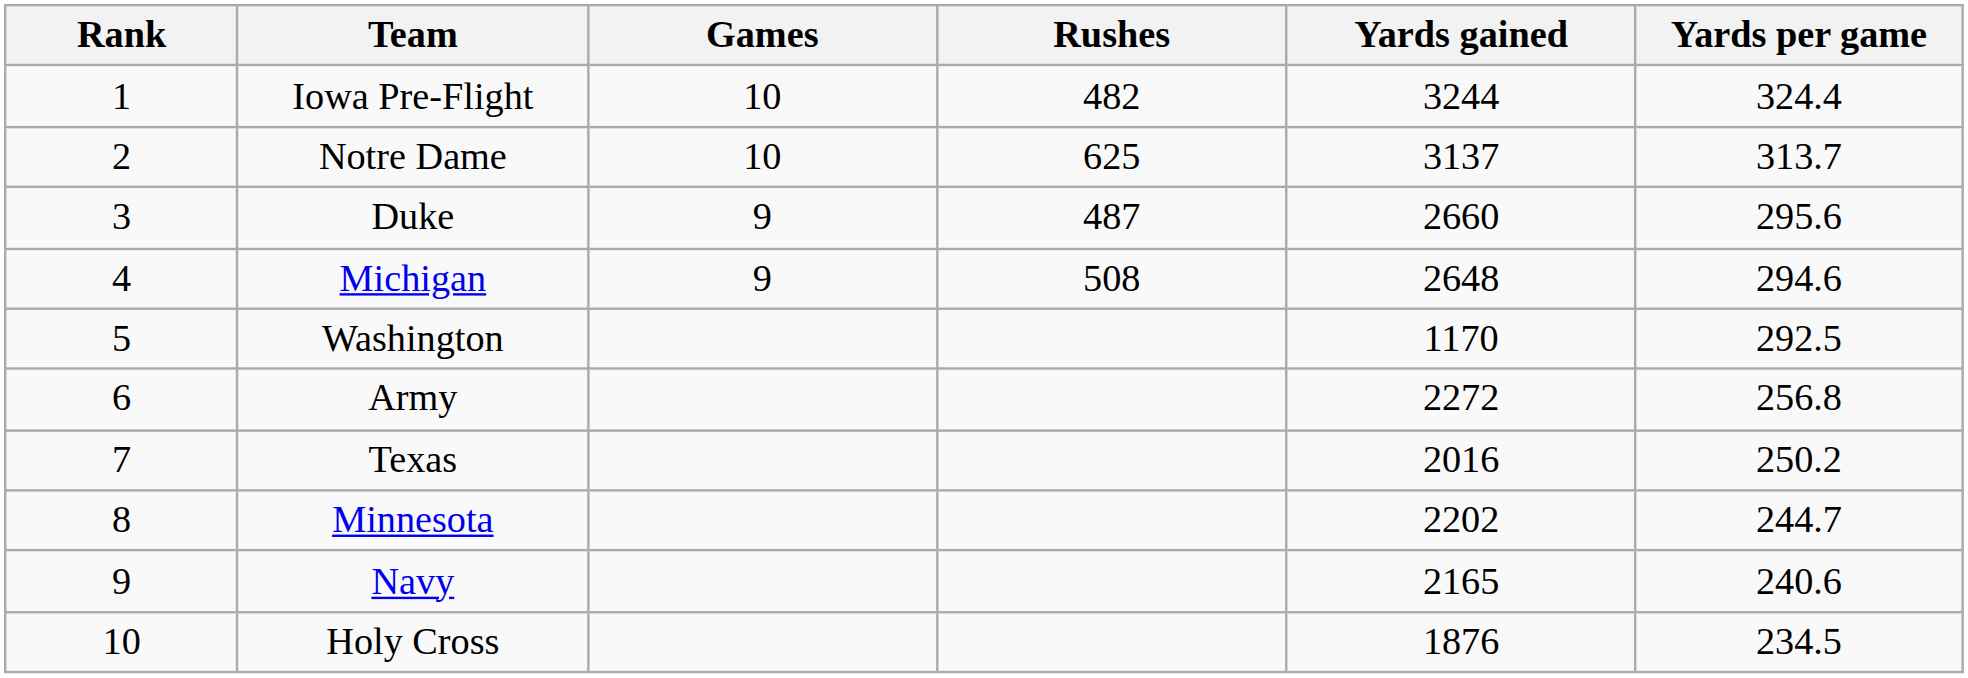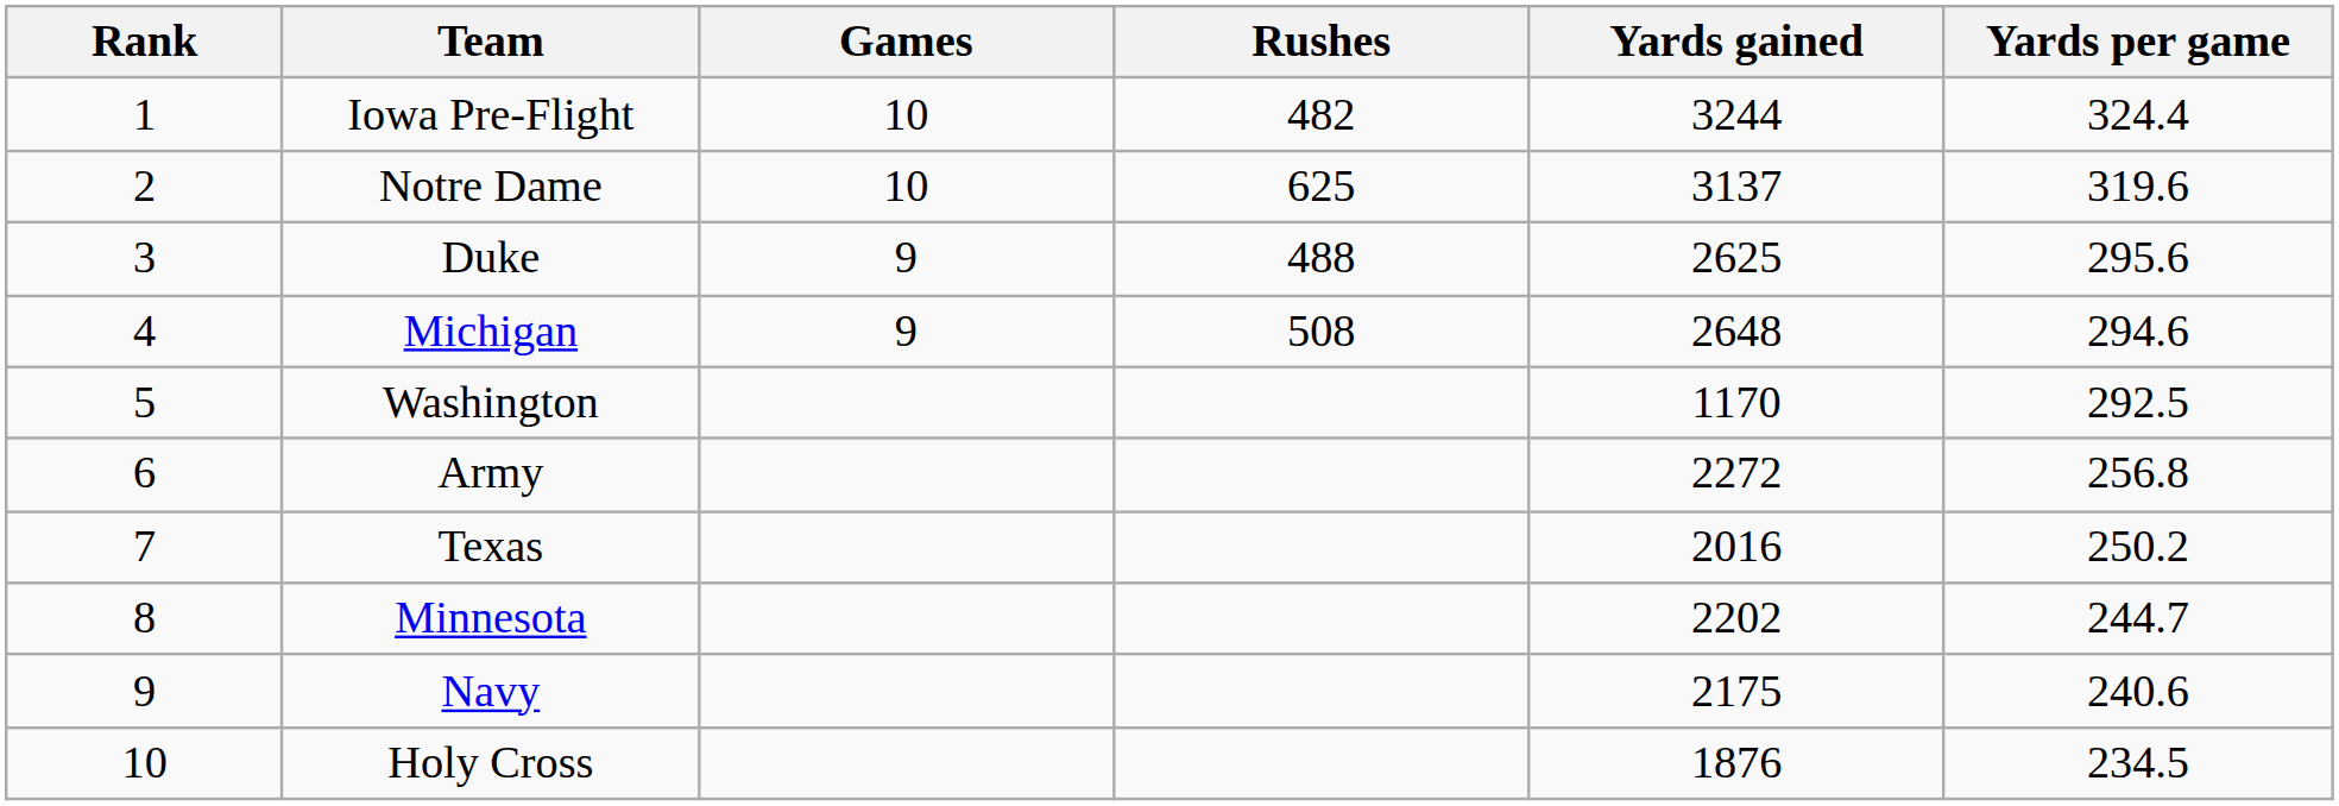Notre Dame | Yards per game: 313.7 -> 319.6
Duke | Rushes: 487 -> 488
Duke | Yards gained: 2660 -> 2625
Navy | Yards gained: 2165 -> 2175
